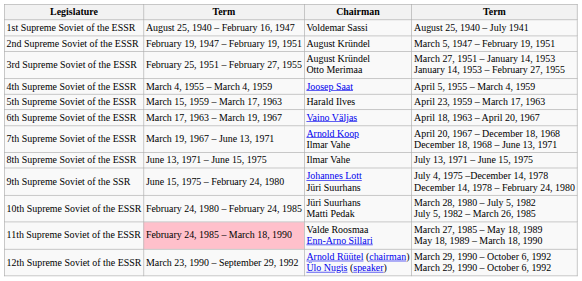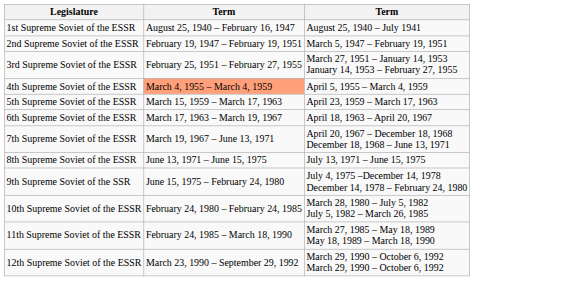- column: Chairman | Voldemar Sassi | August Kründel | August Kründel Otto Merimaa | Joosep Saat | Harald Ilves | Vaino Väljas | Arnold Koop Ilmar Vahe | Ilmar Vahe | Johannes Lott Jüri Suurhans | Jüri Suurhans Matti Pedak | Valde Roosmaa Enn-Arno Sillari | Arnold Rüütel (chairman) Ülo Nugis (speaker)
4th Supreme Soviet of the ESSR | column 2: no background -> lightsalmon background
11th Supreme Soviet of the ESSR | column 2: pink background -> no background
